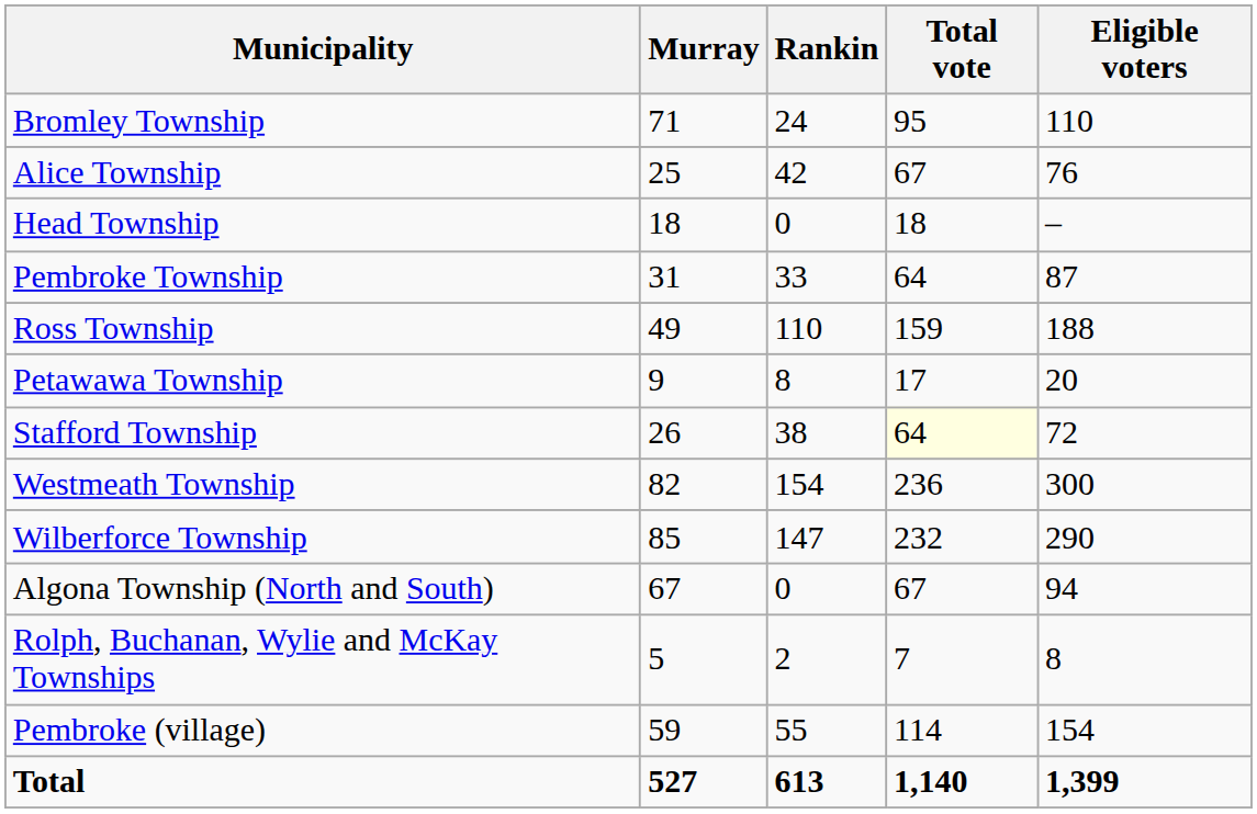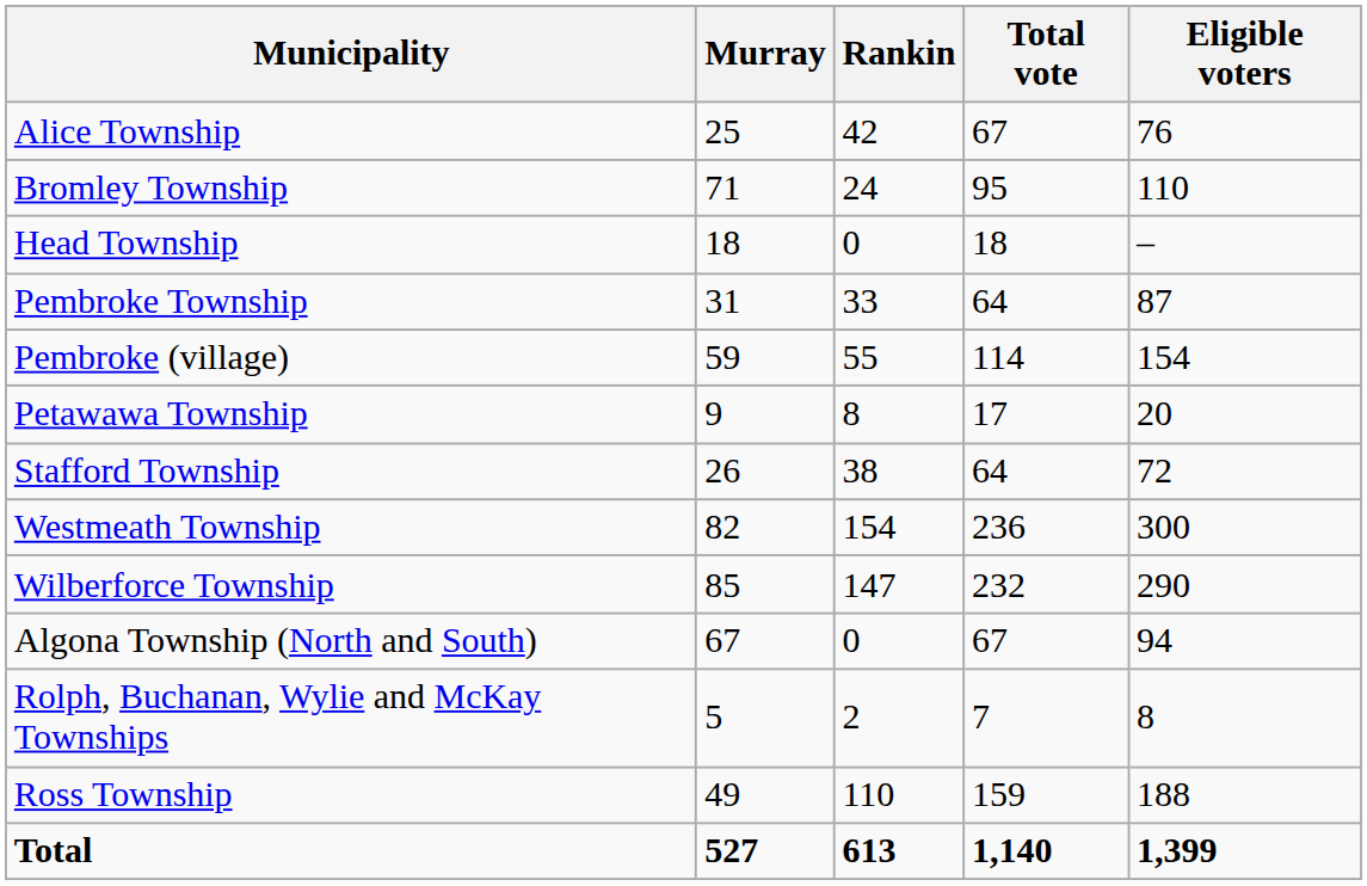rows swapped: Alice Township <-> Bromley Township
rows swapped: Ross Township <-> Pembroke (village)
Stafford Township | Total vote: lightyellow background -> no background
